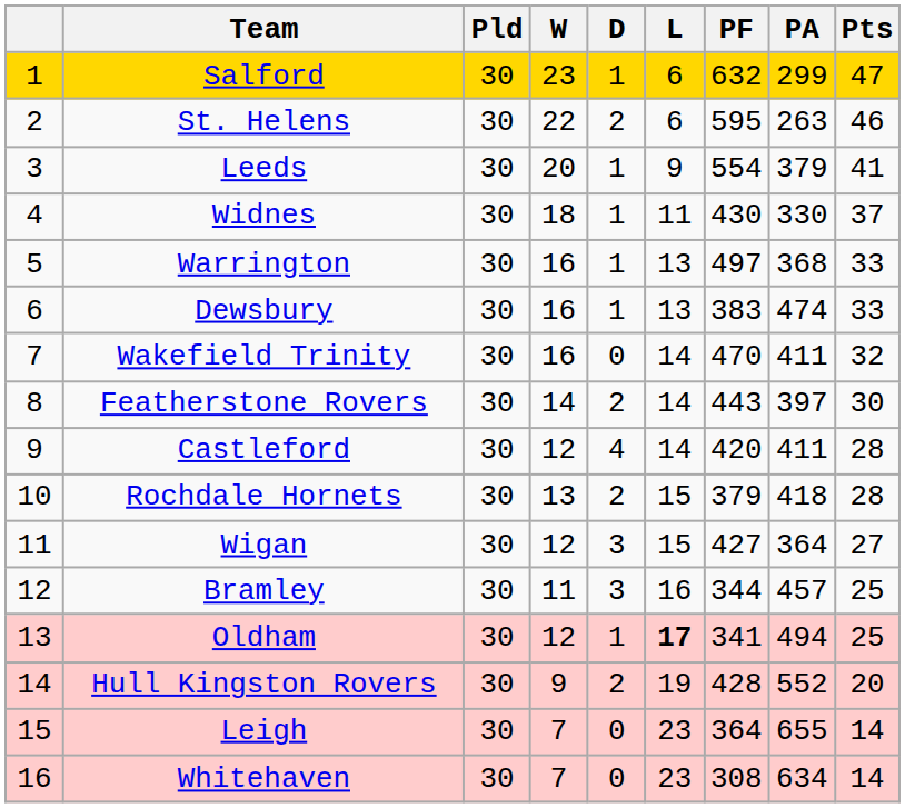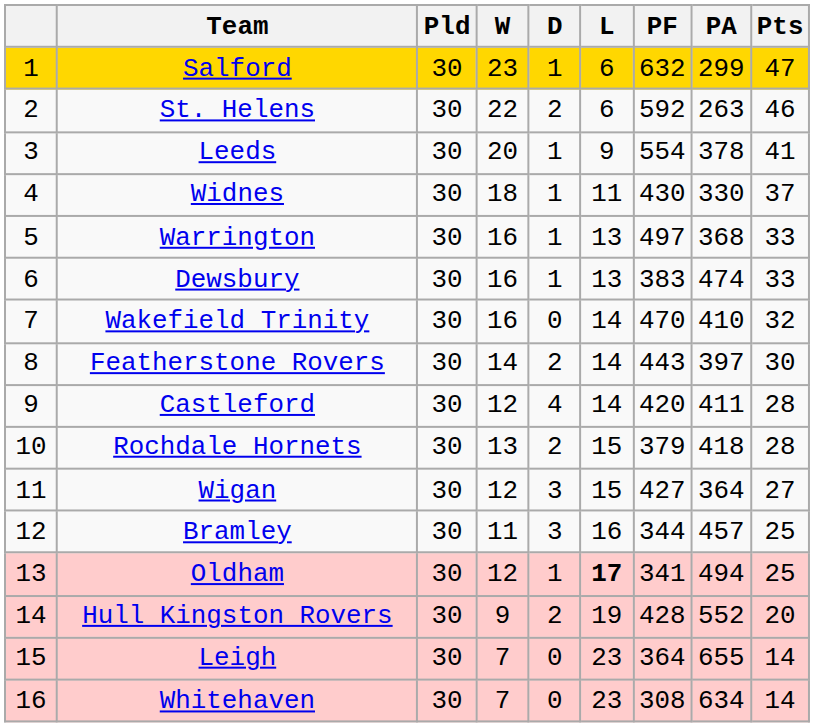St. Helens | PF: 595 -> 592
Leeds | PA: 379 -> 378
Wakefield Trinity | PA: 411 -> 410
